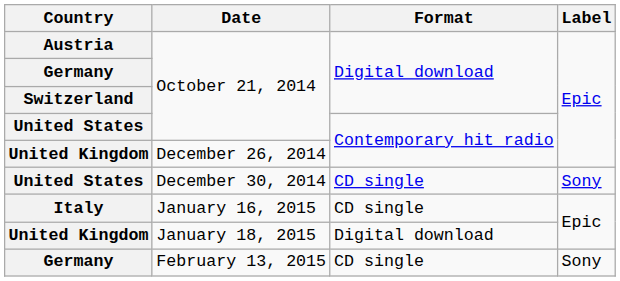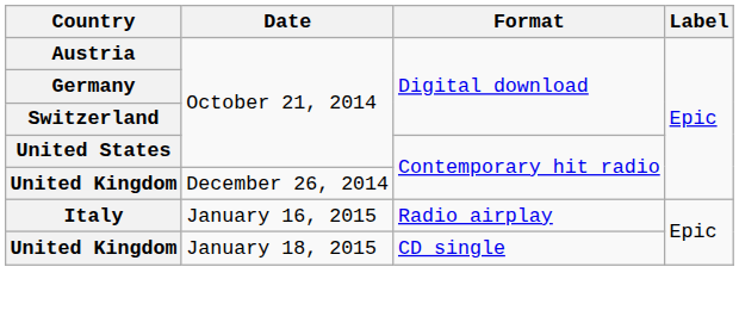- row: United States | December 30, 2014 | CD single | Sony
January 16, 2015 | Format: CD single -> Radio airplay
January 18, 2015 | Format: Digital download -> CD single
- row: Germany | February 13, 2015 | CD single | Sony
